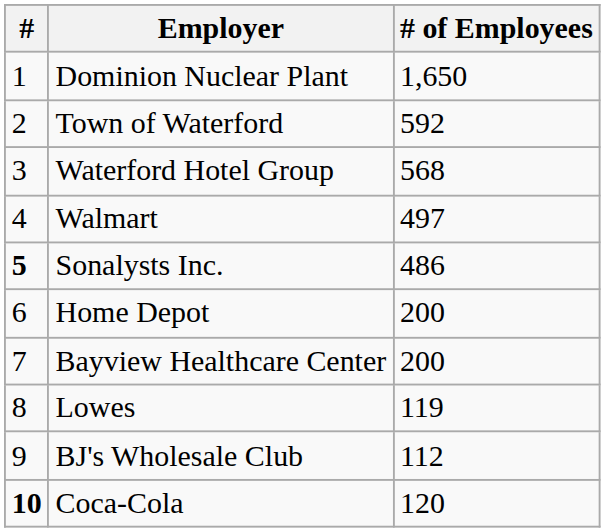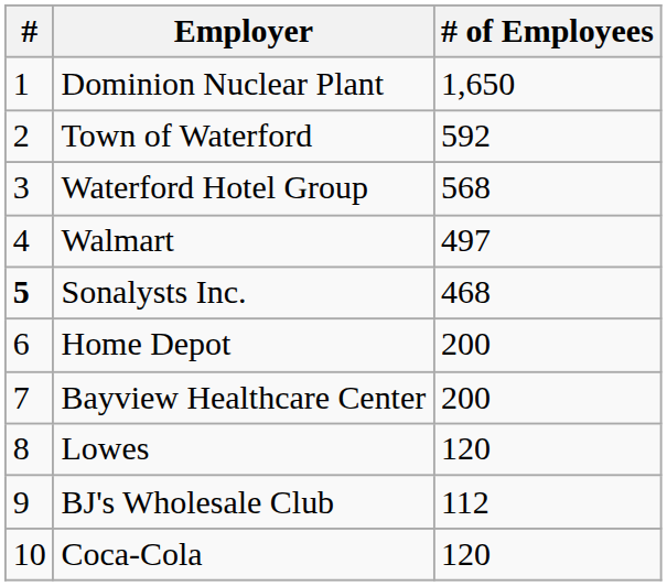Sonalysts Inc. | # of Employees: 486 -> 468
Lowes | # of Employees: 119 -> 120
Coca-Cola | #: bold -> normal
